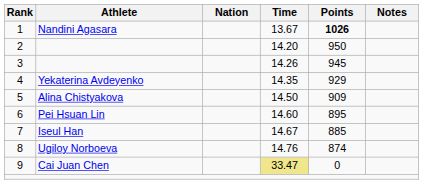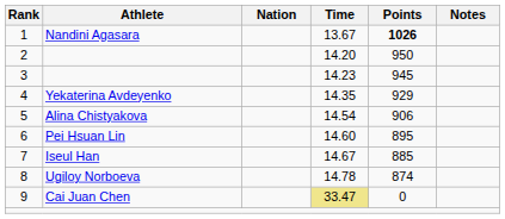3 | Time: 14.26 -> 14.23
5 | Time: 14.50 -> 14.54
5 | Points: 909 -> 906
8 | Time: 14.76 -> 14.78
